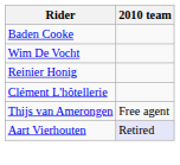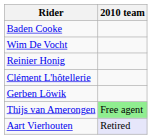+ row: Gerben Löwik
Thijs van Amerongen | 2010 team: no background -> lightgreen background
